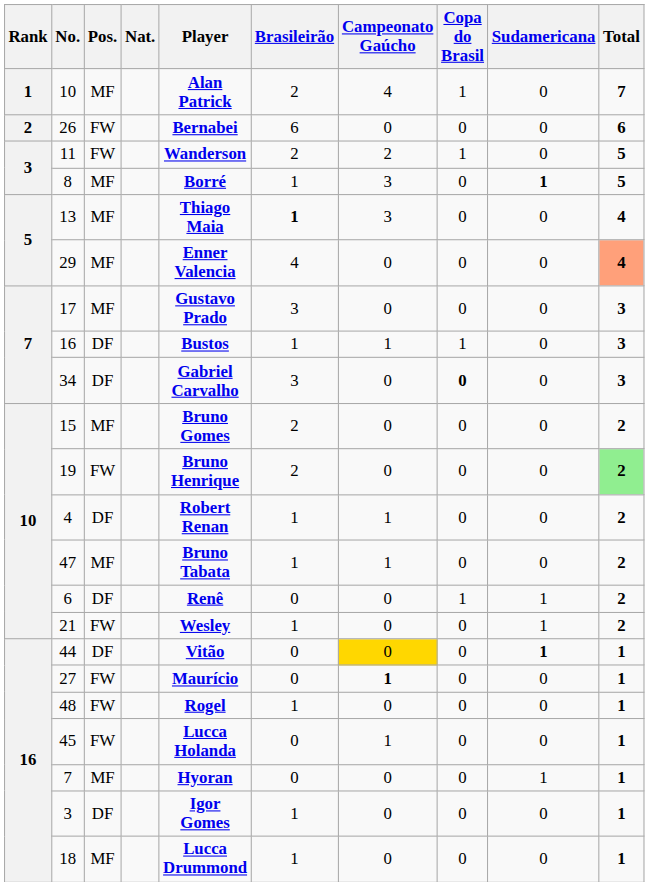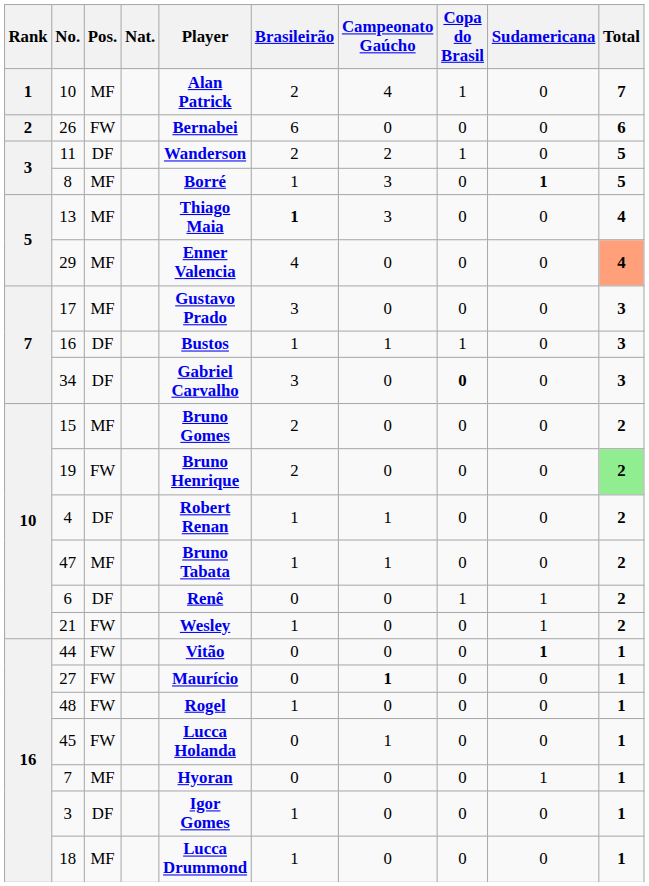11 | Pos.: FW -> DF
44 | Pos.: DF -> FW
44 | Campeonato Gaúcho: gold background -> no background
